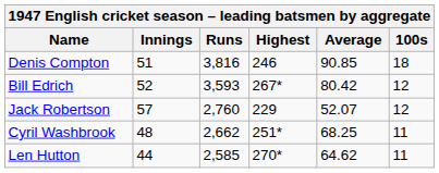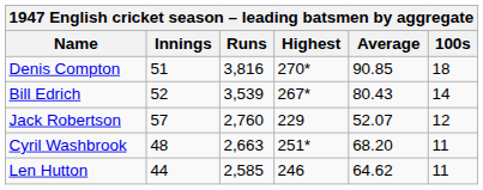Denis Compton | Highest: 246 -> 270*
Bill Edrich | Runs: 3,593 -> 3,539
Bill Edrich | Average: 80.42 -> 80.43
Bill Edrich | 100s: 12 -> 14
Cyril Washbrook | Runs: 2,662 -> 2,663
Cyril Washbrook | Average: 68.25 -> 68.20
Len Hutton | Highest: 270* -> 246
